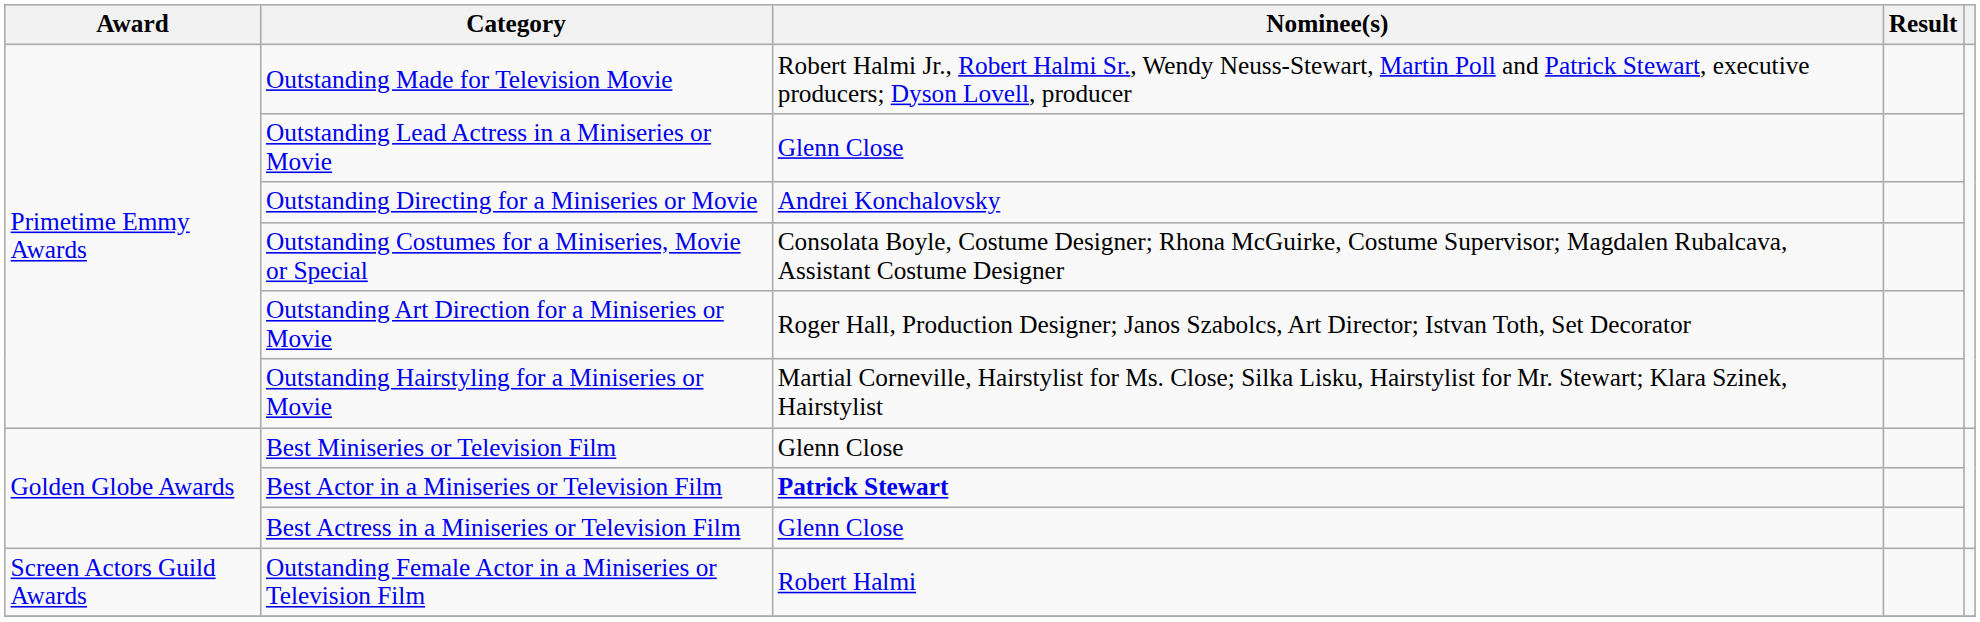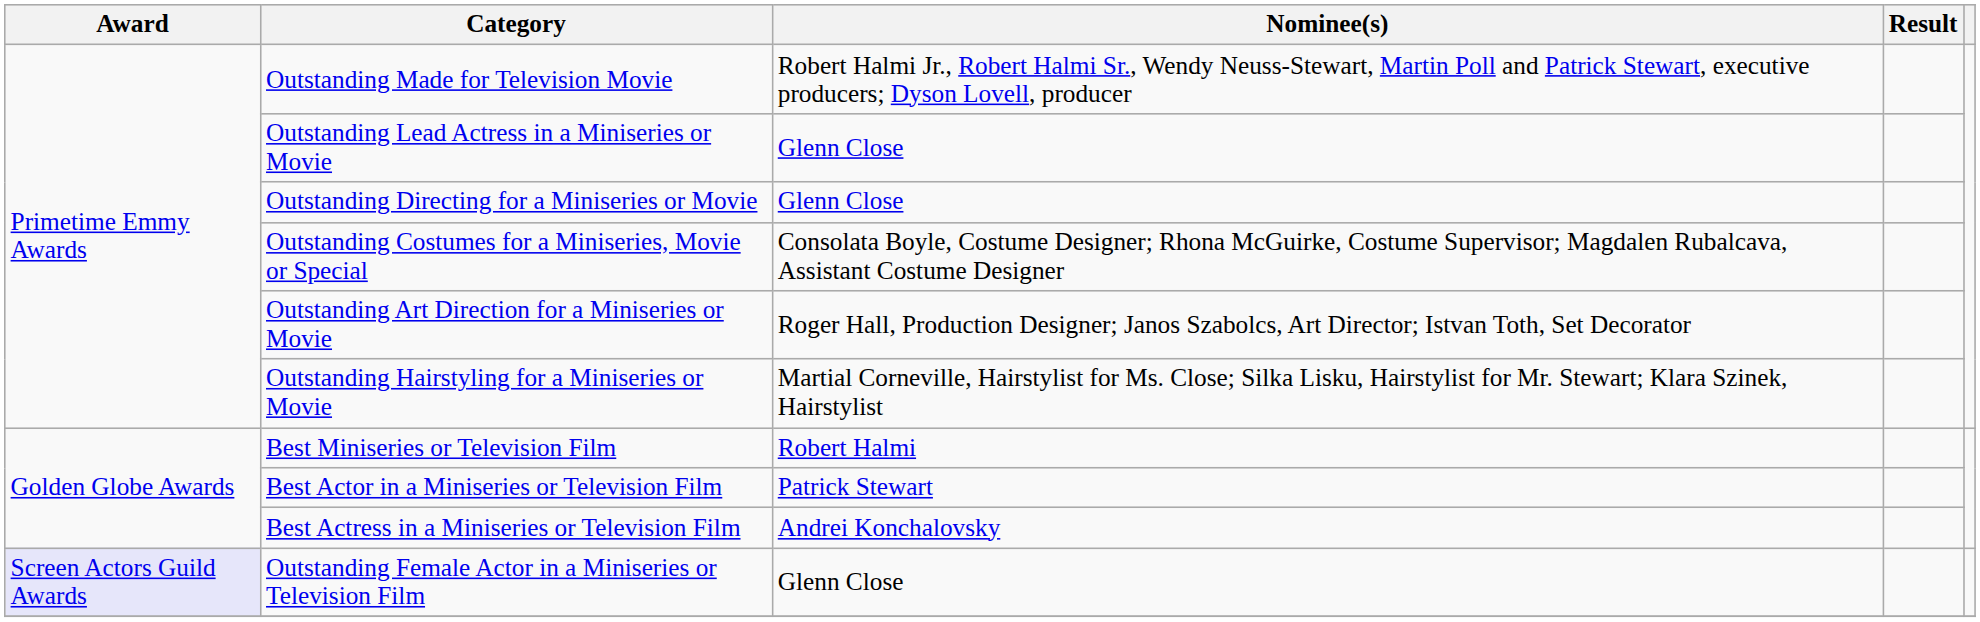Outstanding Directing for a Miniseries or Movie | Nominee(s): Andrei Konchalovsky -> Glenn Close
Best Miniseries or Television Film | Nominee(s): Glenn Close -> Robert Halmi
Best Actor in a Miniseries or Television Film | Nominee(s): bold -> normal
Best Actress in a Miniseries or Television Film | Nominee(s): Glenn Close -> Andrei Konchalovsky
Outstanding Female Actor in a Miniseries or Television Film | Award: no background -> lavender background
Outstanding Female Actor in a Miniseries or Television Film | Nominee(s): Robert Halmi -> Glenn Close
